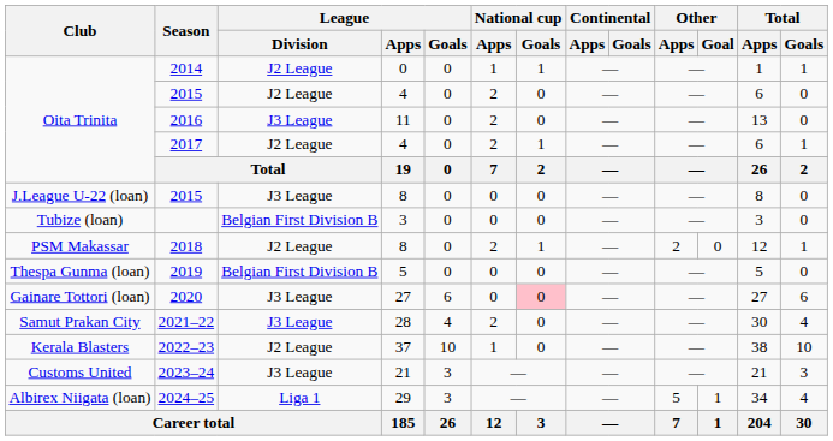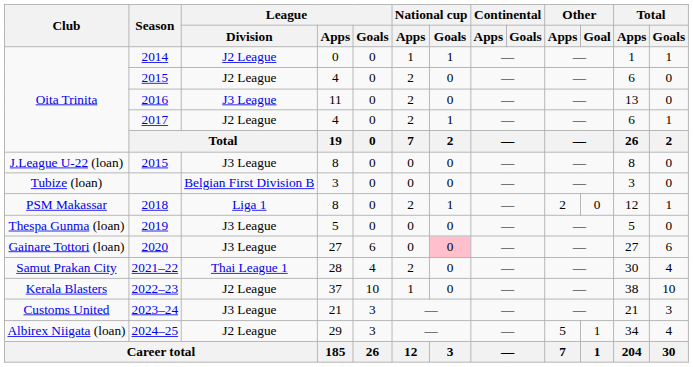2018 | League / Division: J2 League -> Liga 1
2019 | League / Division: Belgian First Division B -> J3 League
2021–22 | League / Division: J3 League -> Thai League 1
2024–25 | League / Division: Liga 1 -> J2 League
